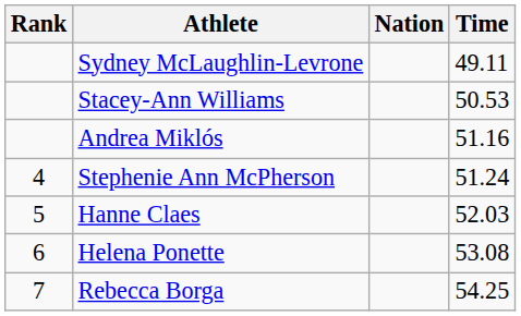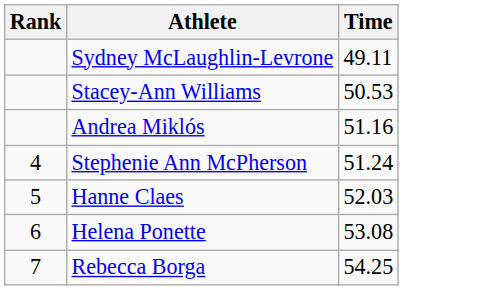- column: Nation
